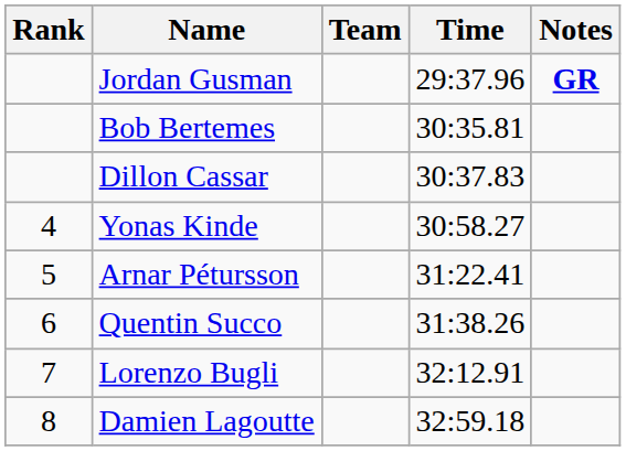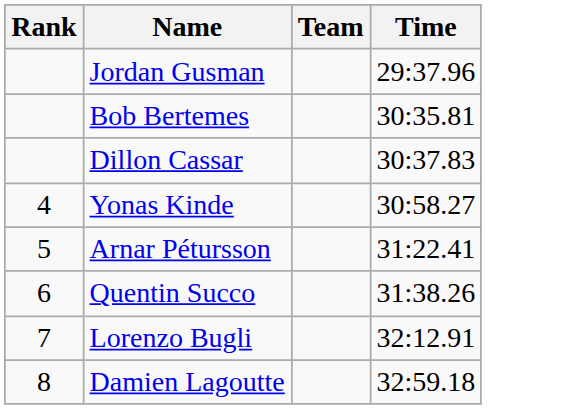- column: Notes | GR
